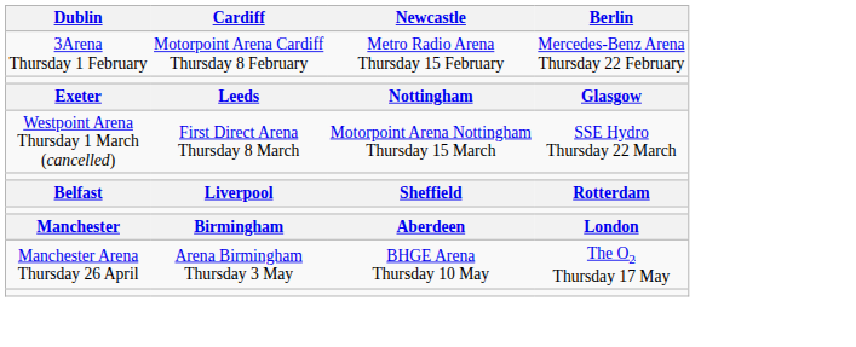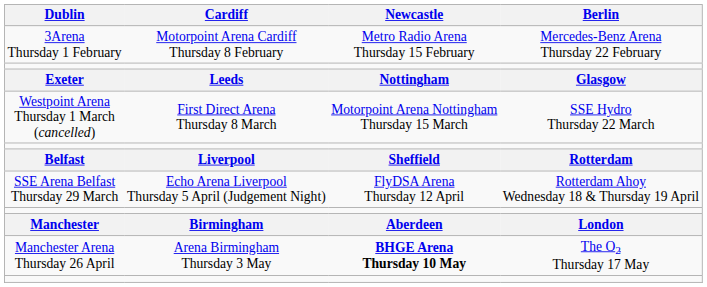+ row: SSE Arena Belfast Thursday 29 March | Echo Arena Liverpool Thursday 5 April (Judgement Night) | FlyDSA Arena Thursday 12 April | Rotterdam Ahoy Wednesday 18 & Thursday 19 April
Manchester Arena Thursday 26 April | Newcastle: normal -> bold
